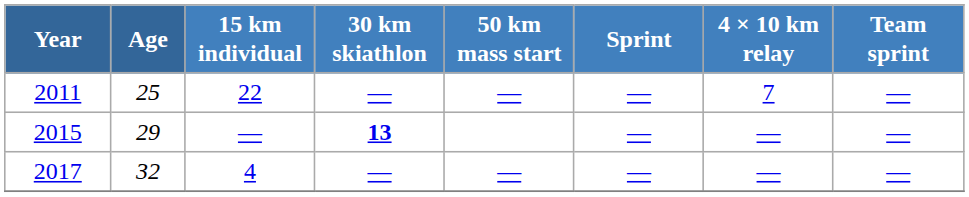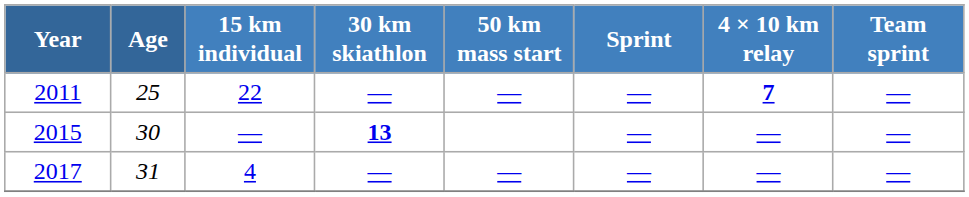2011 | 4 × 10 km relay: normal -> bold
2015 | Age: 29 -> 30
2017 | Age: 32 -> 31
